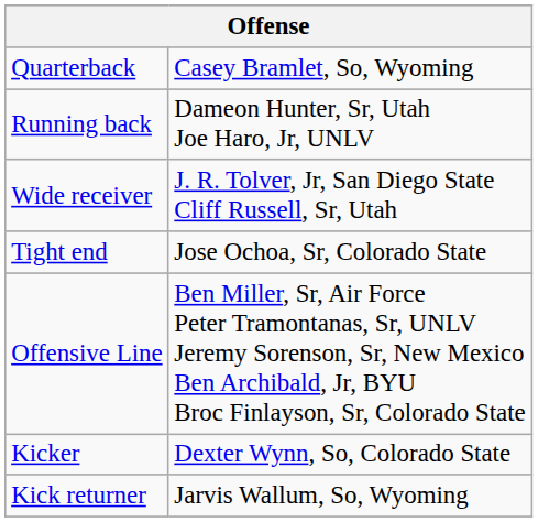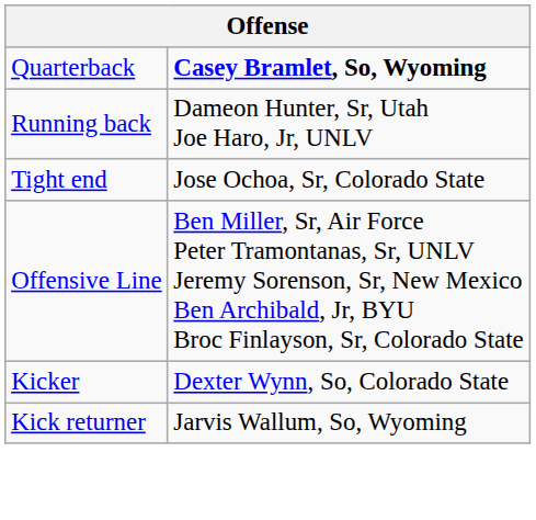Quarterback | column 2: normal -> bold
- row: Wide receiver | J. R. Tolver, Jr, San Diego State Cliff Russell, Sr, Utah
